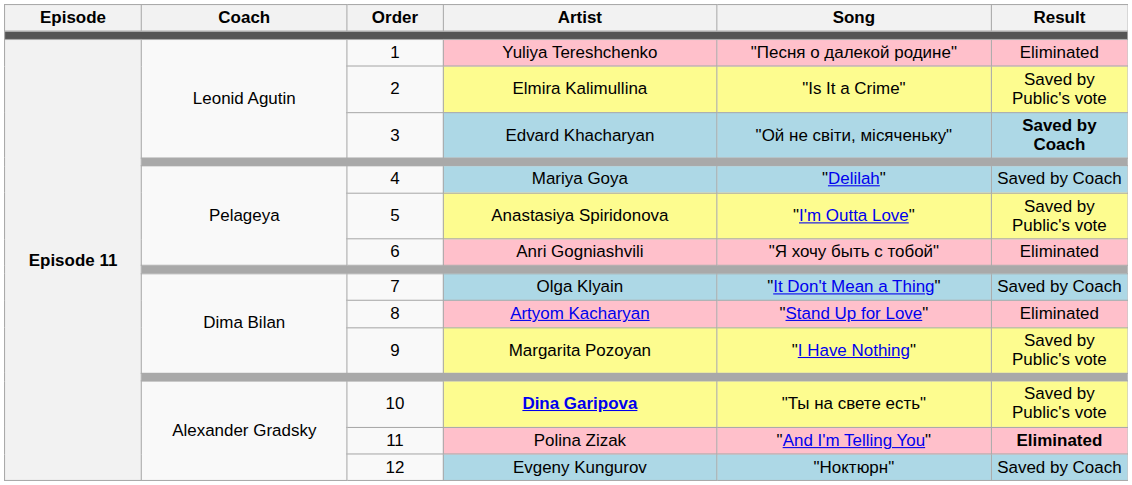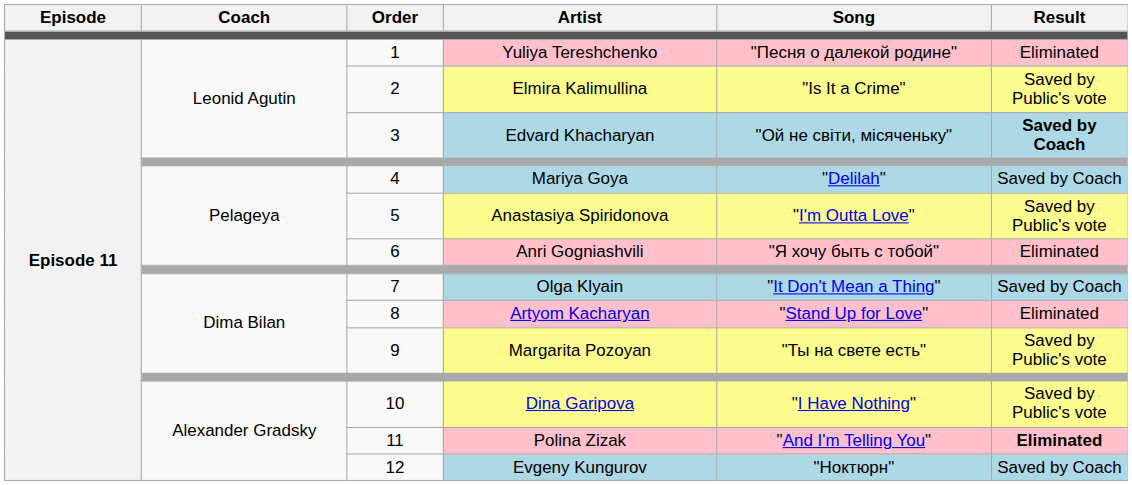9 | Song: "I Have Nothing" -> "Ты на свете есть"
10 | Artist: bold -> normal
10 | Song: "Ты на свете есть" -> "I Have Nothing"
